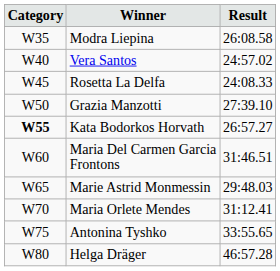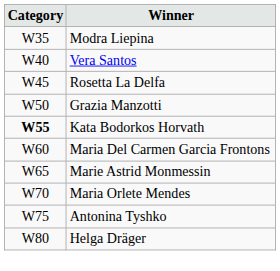- column: Result | 26:08.58 | 24:57.02 | 24:08.33 | 27:39.10 | 26:57.27 | 31:46.51 | 29:48.03 | 31:12.41 | 33:55.65 | 46:57.28
